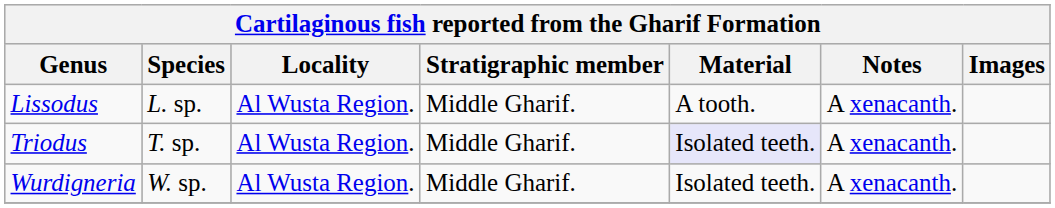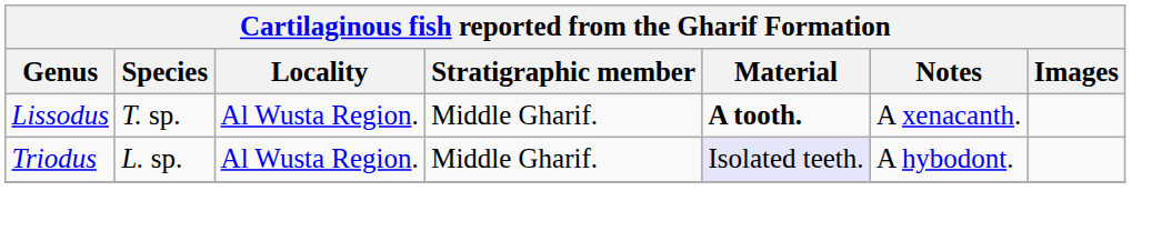Lissodus | Species: L. sp. -> T. sp.
Lissodus | Material: normal -> bold
Triodus | Species: T. sp. -> L. sp.
Triodus | Notes: A xenacanth. -> A hybodont.
- row: Wurdigneria | W. sp. | Al Wusta Region. | Middle Gharif. | Isolated teeth. | A xenacanth.
